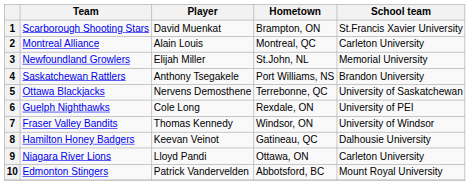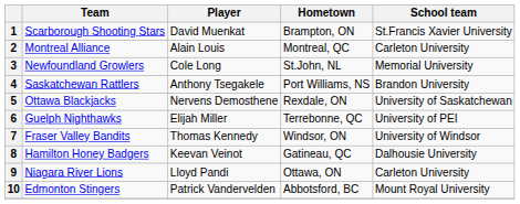3 | Player: Elijah Miller -> Cole Long
5 | Hometown: Terrebonne, QC -> Rexdale, ON
6 | Player: Cole Long -> Elijah Miller
6 | Hometown: Rexdale, ON -> Terrebonne, QC
